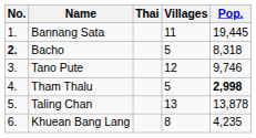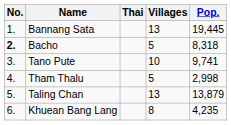Bannang Sata | Villages: 11 -> 13
Tano Pute | Villages: 12 -> 10
Tano Pute | Pop.: 9,746 -> 9,741
Tham Thalu | Pop.: bold -> normal
Taling Chan | Pop.: 13,878 -> 13,879
